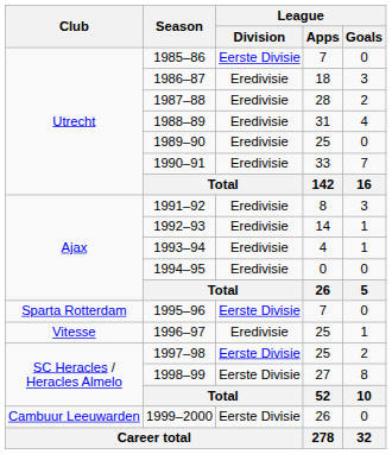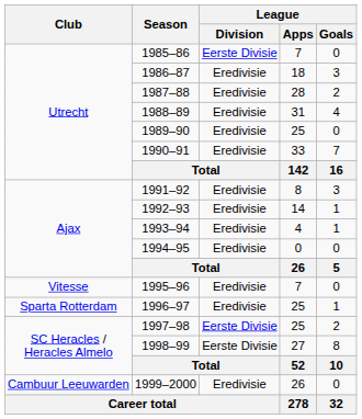1995–96 | Club: Sparta Rotterdam -> Vitesse
1995–96 | League / Division: Eerste Divisie -> Eredivisie
1996–97 | Club: Vitesse -> Sparta Rotterdam
1999–2000 | League / Division: Eerste Divisie -> Eredivisie
